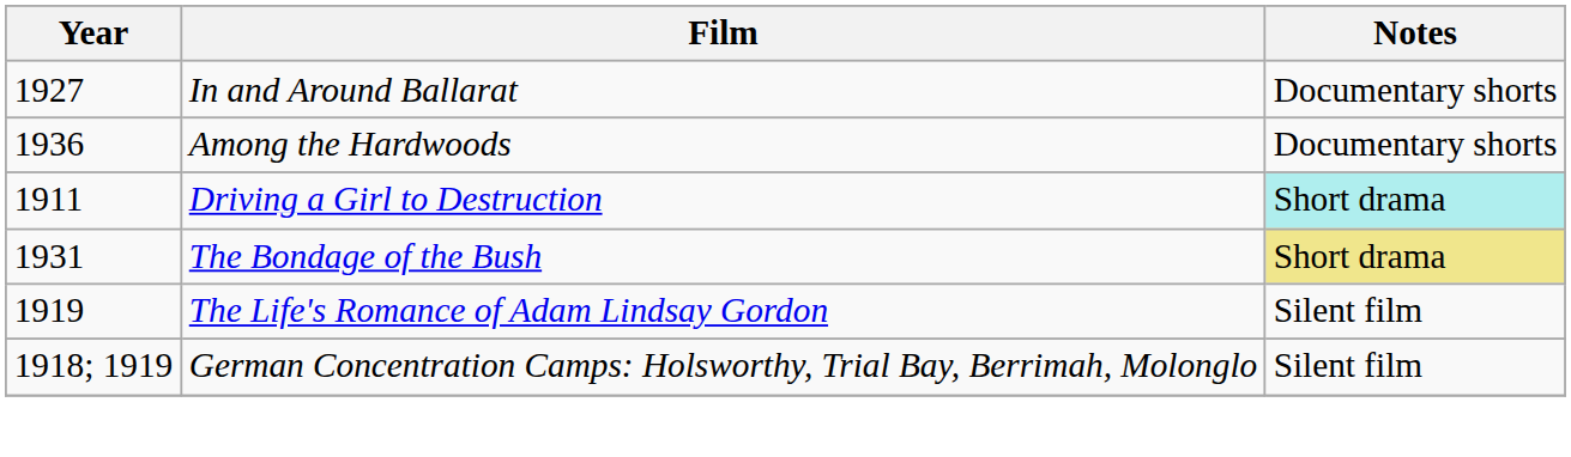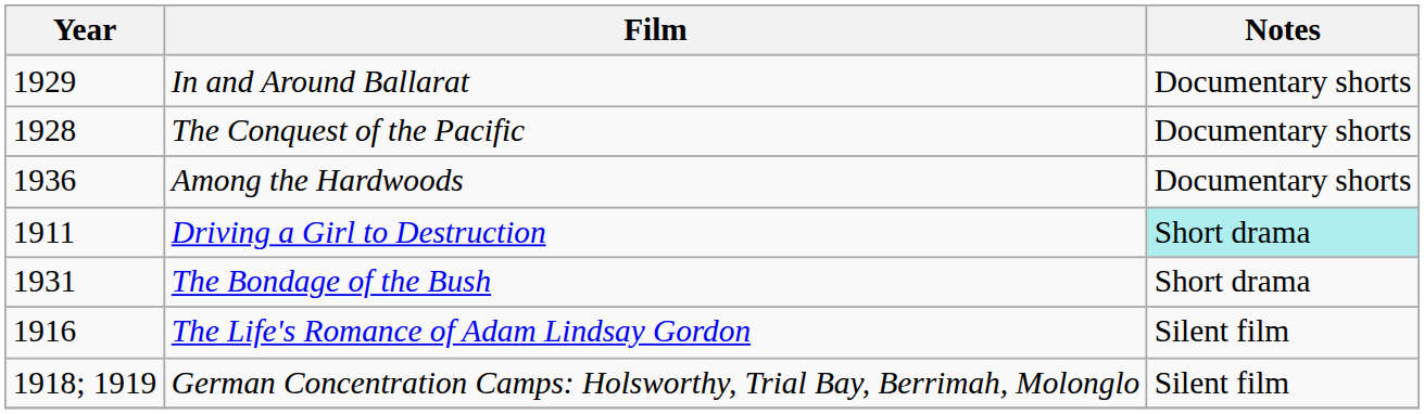In and Around Ballarat | Year: 1927 -> 1929
+ row: 1928 | The Conquest of the Pacific | Documentary shorts
The Bondage of the Bush | Notes: khaki background -> no background
The Life's Romance of Adam Lindsay Gordon | Year: 1919 -> 1916
